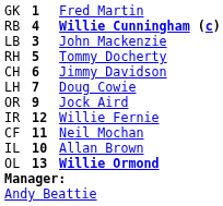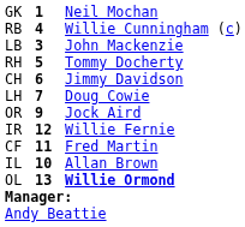GK | column 3: Fred Martin -> Neil Mochan
RB | column 3: bold -> normal
CF | column 3: Neil Mochan -> Fred Martin
